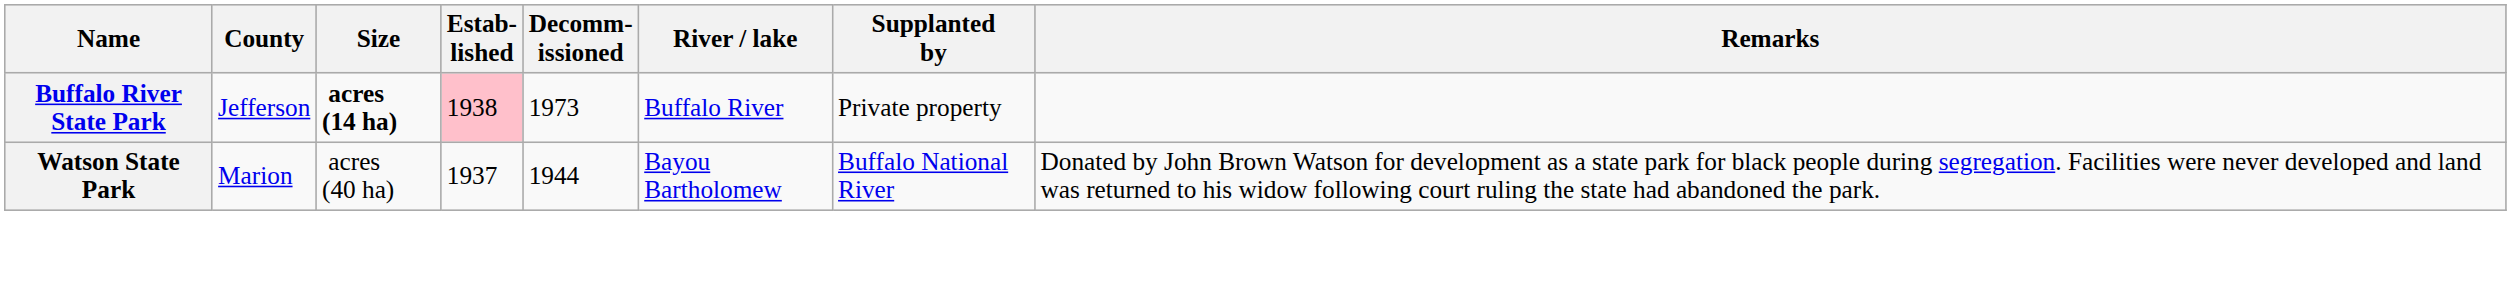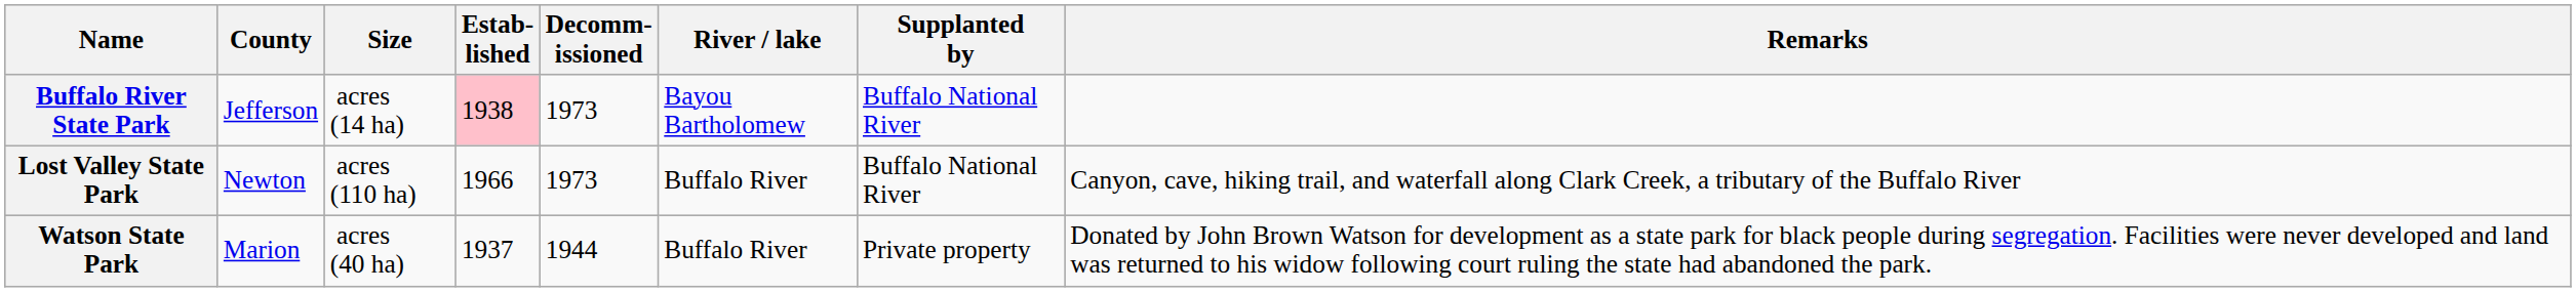Buffalo River State Park | Size: bold -> normal
Buffalo River State Park | River / lake: Buffalo River -> Bayou Bartholomew
Buffalo River State Park | Supplanted by: Private property -> Buffalo National River
+ row: Lost Valley State Park | Newton | acres (110 ha) | 1966 | 1973 | Buffalo River | Buffalo National River | Canyon, cave, hiking trail, and waterfall along Clark Creek, a tributary of the Buffalo River
Watson State Park | River / lake: Bayou Bartholomew -> Buffalo River
Watson State Park | Supplanted by: Buffalo National River -> Private property
